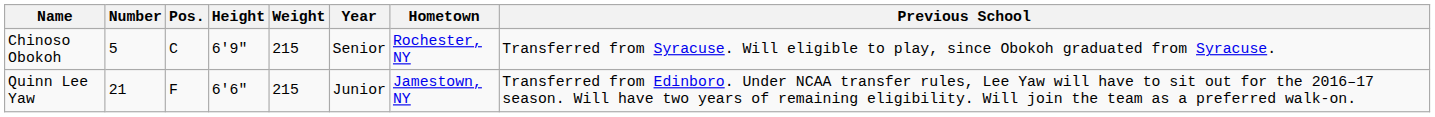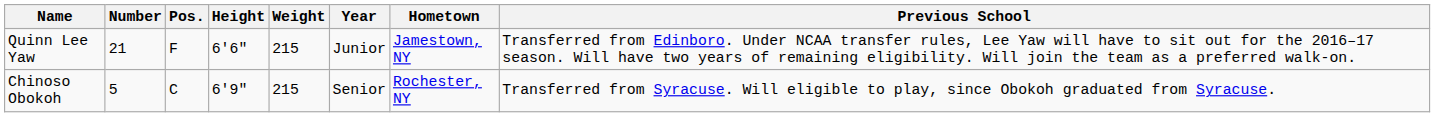rows swapped: Chinoso Obokoh <-> Quinn Lee Yaw
